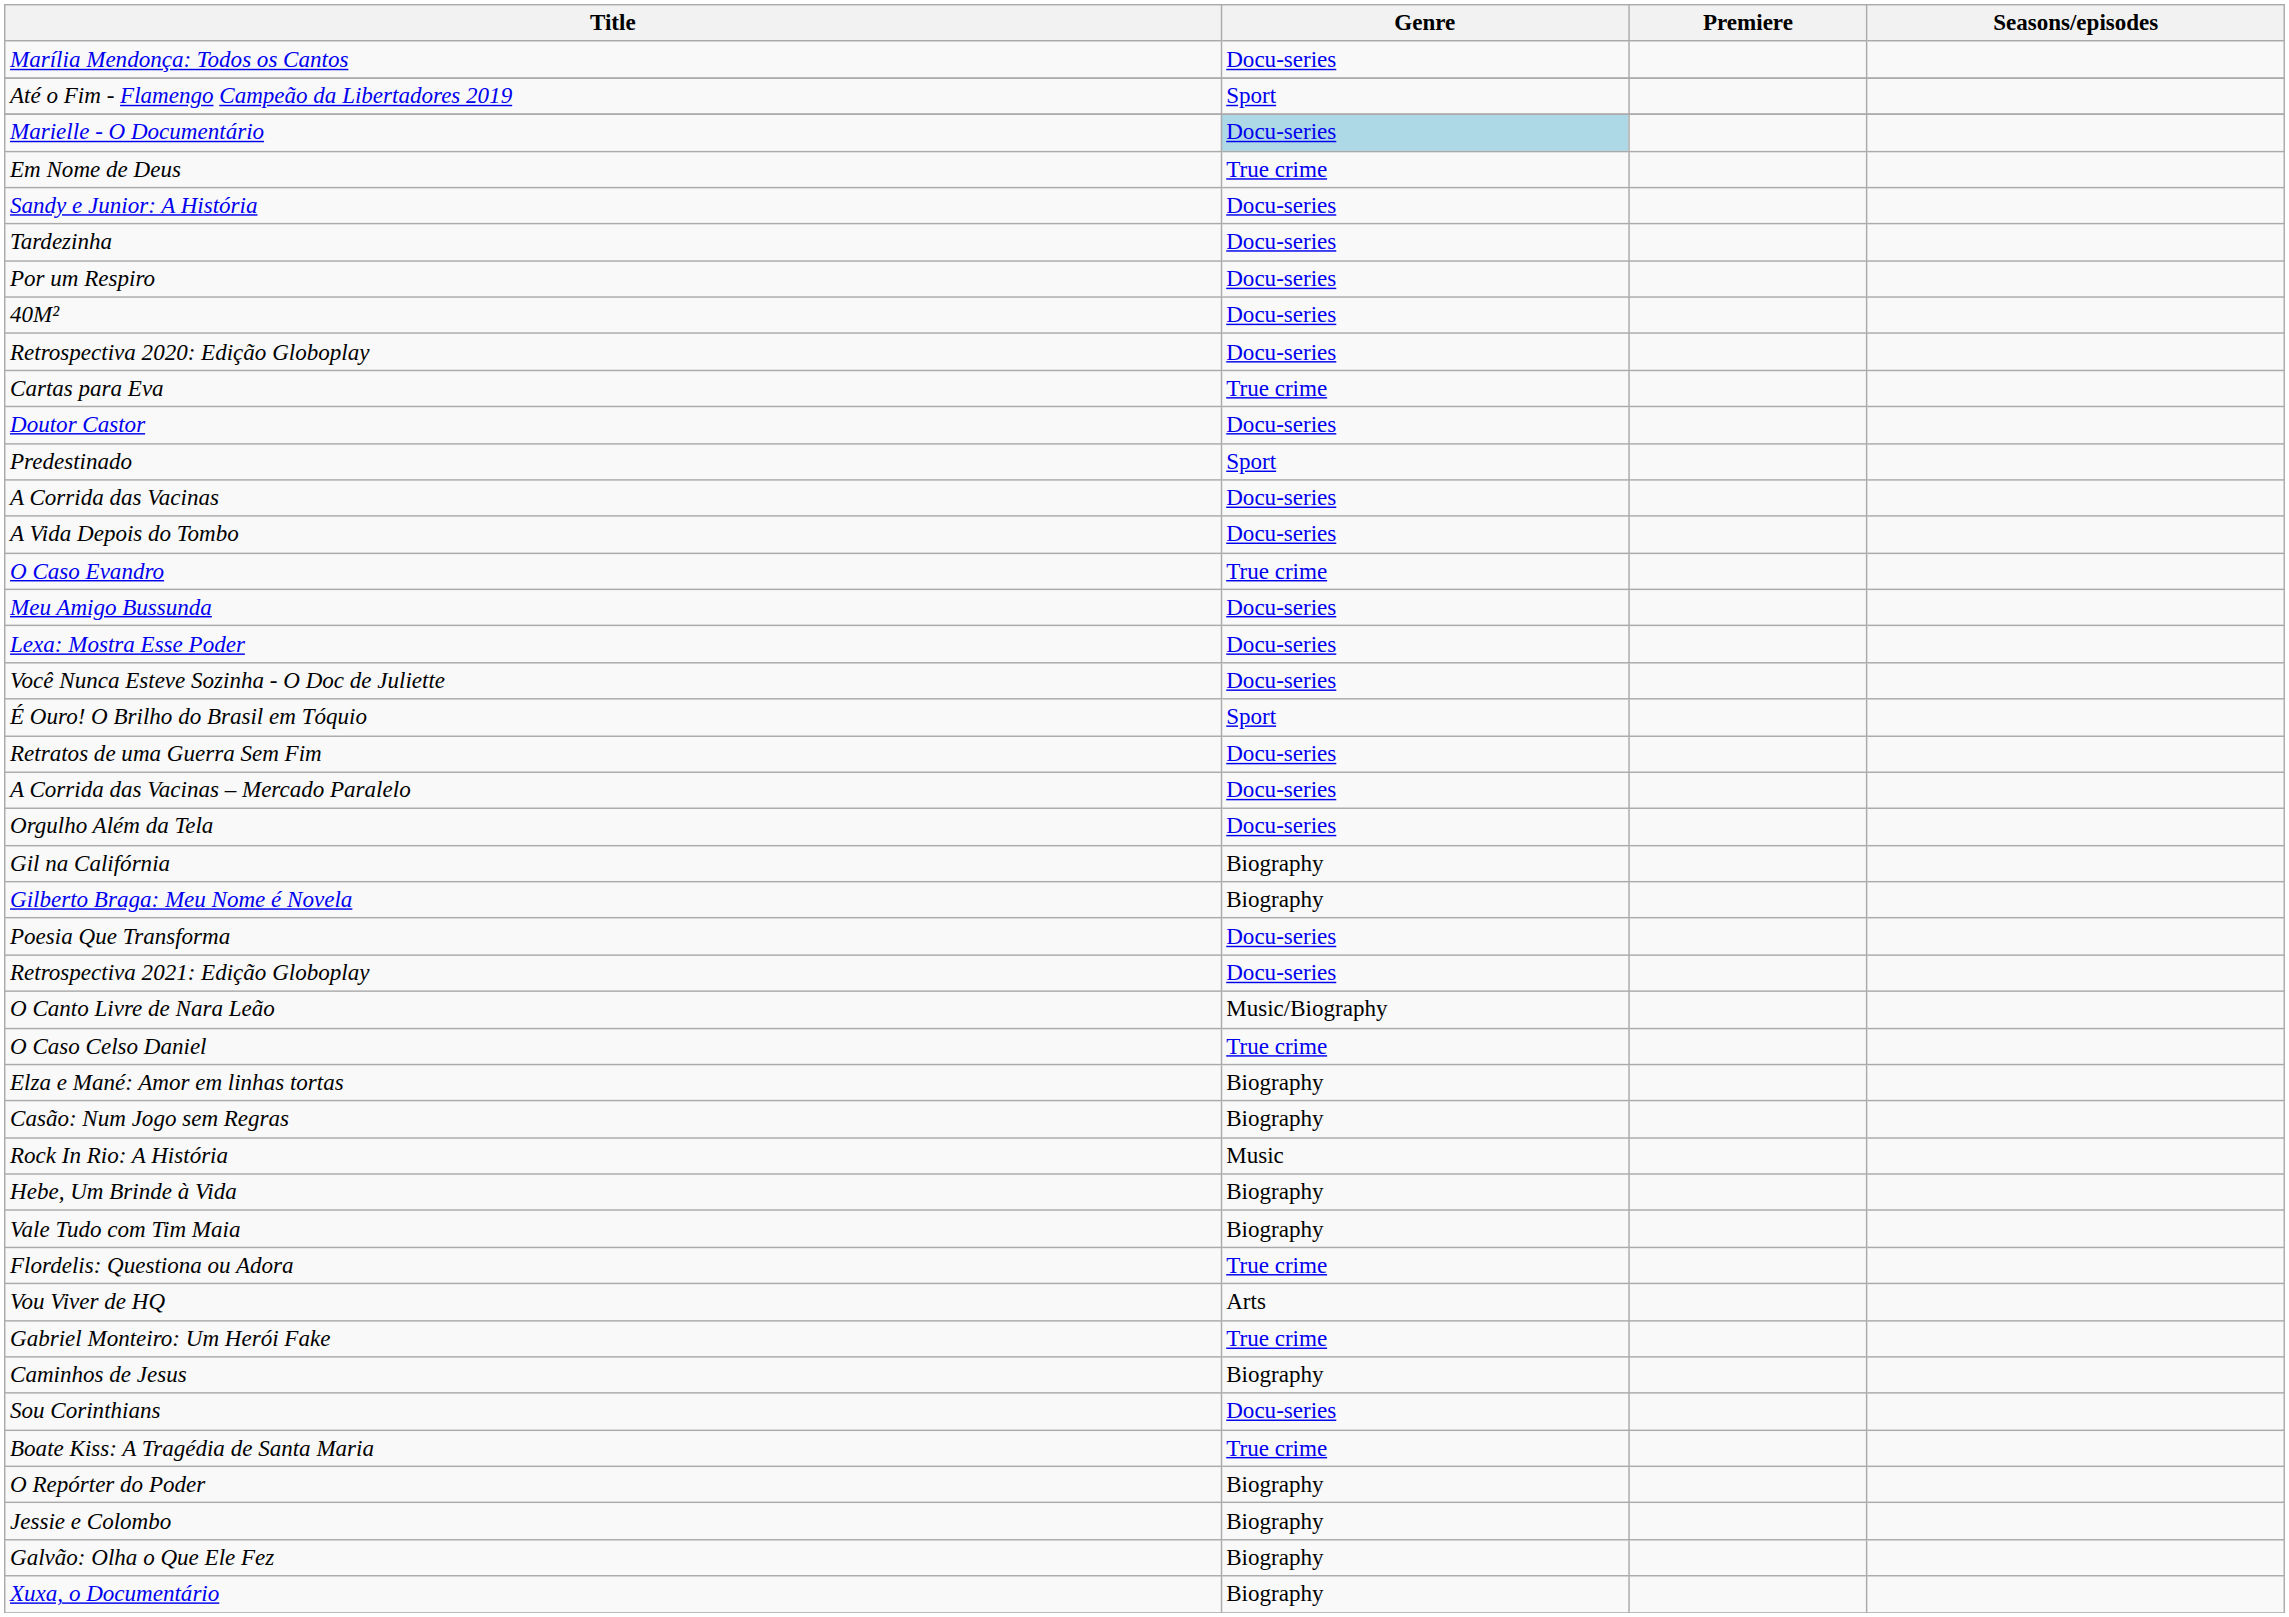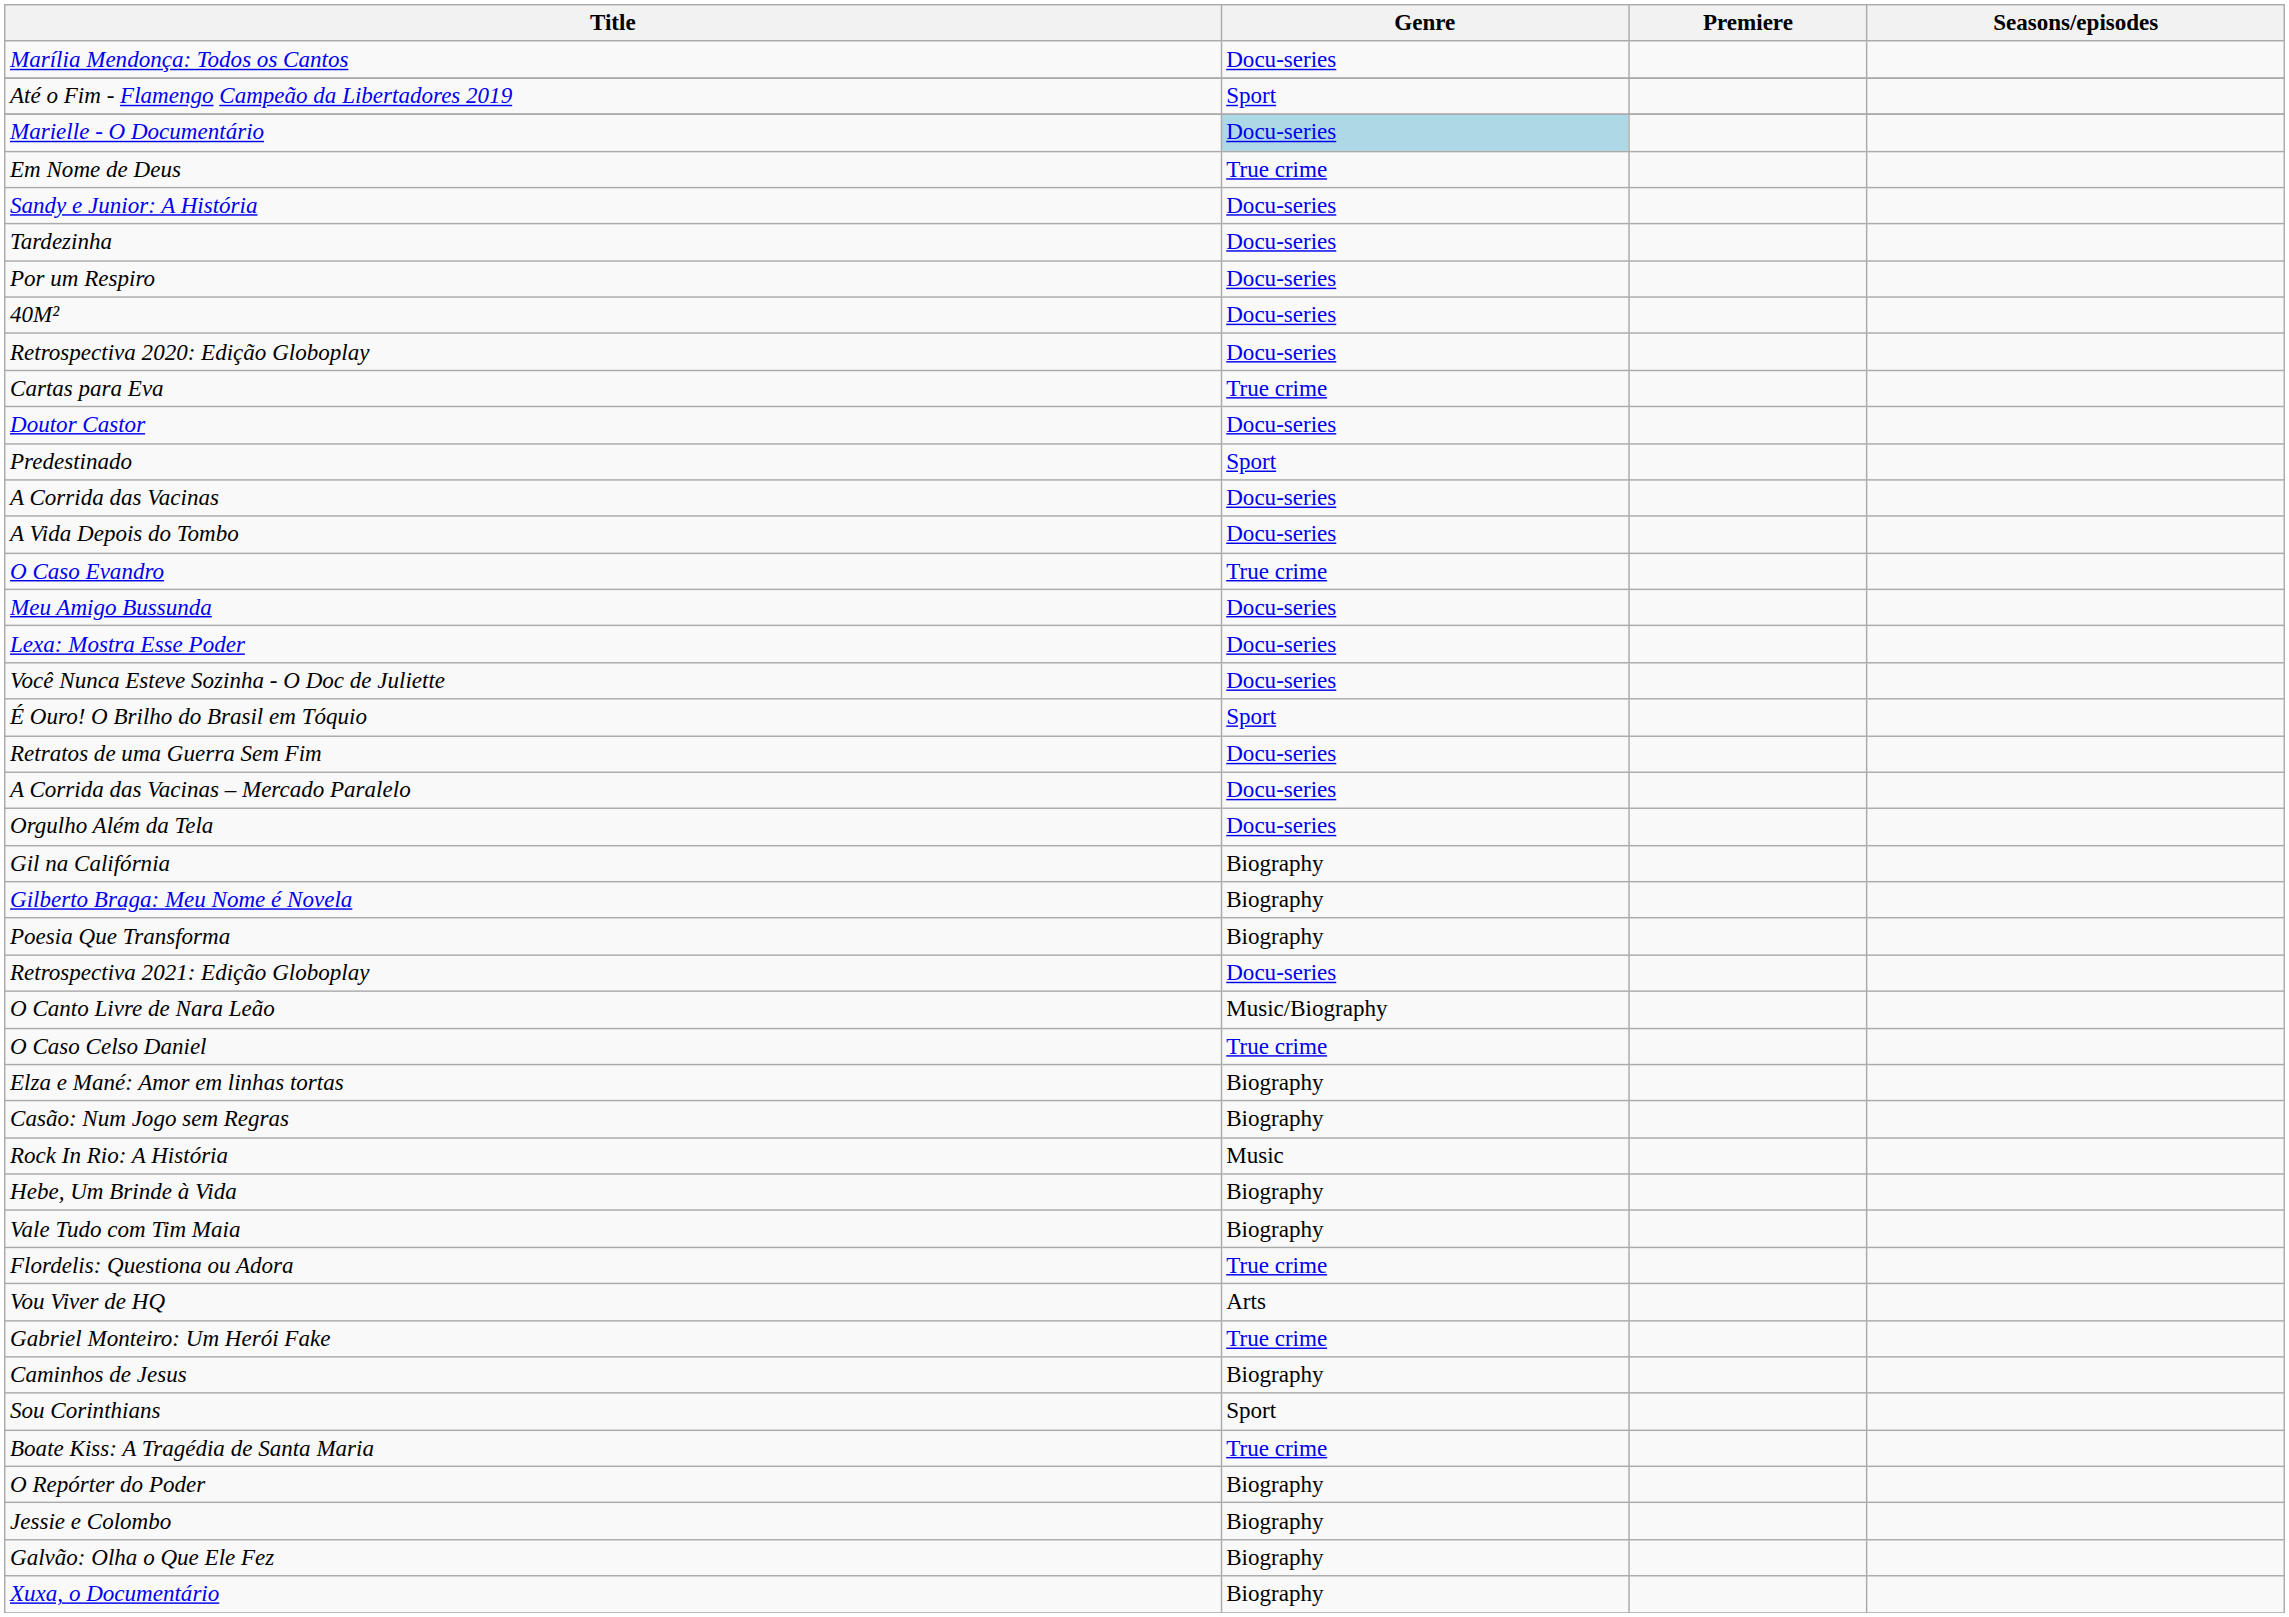Poesia Que Transforma | Genre: Docu-series -> Biography
Sou Corinthians | Genre: Docu-series -> Sport
